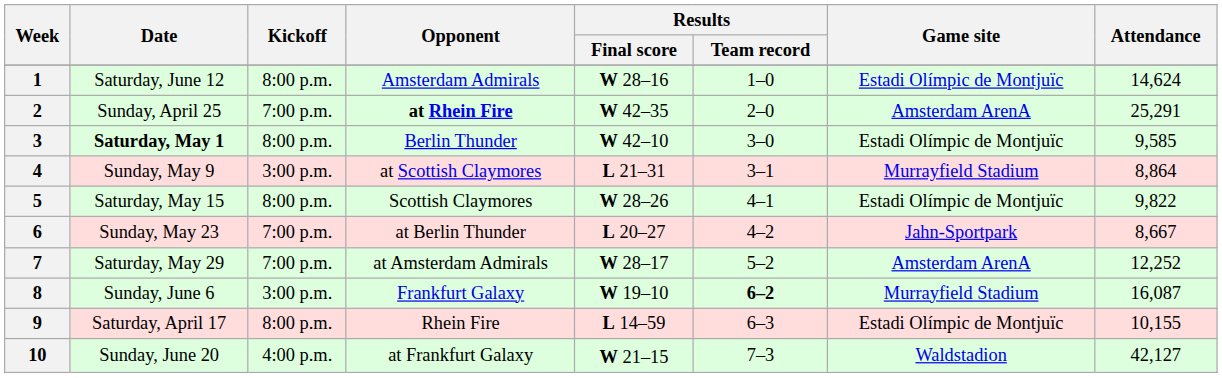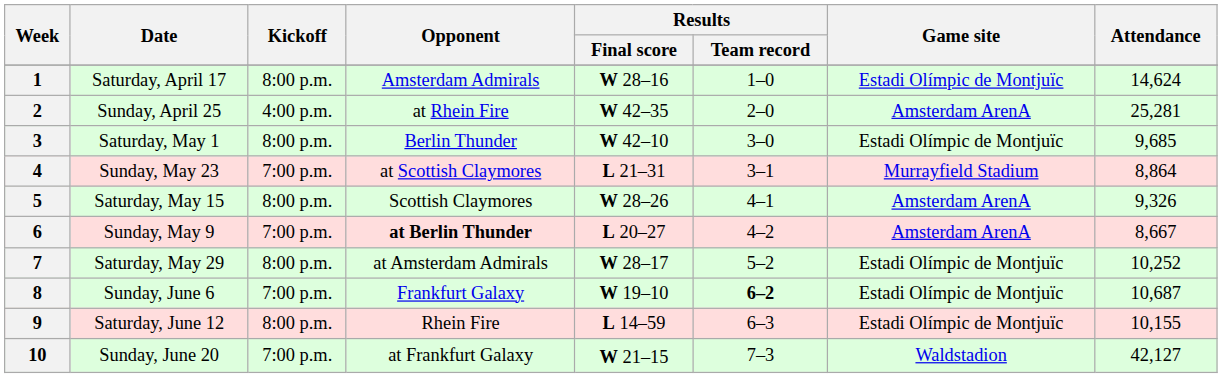1 | Date: Saturday, June 12 -> Saturday, April 17
2 | Kickoff: 7:00 p.m. -> 4:00 p.m.
2 | Opponent: bold -> normal
2 | Attendance: 25,291 -> 25,281
3 | Date: bold -> normal
3 | Attendance: 9,585 -> 9,685
4 | Date: Sunday, May 9 -> Sunday, May 23
4 | Kickoff: 3:00 p.m. -> 7:00 p.m.
5 | Game site: Estadi Olímpic de Montjuïc -> Amsterdam ArenA
5 | Attendance: 9,822 -> 9,326
6 | Date: Sunday, May 23 -> Sunday, May 9
6 | Opponent: normal -> bold
6 | Game site: Jahn-Sportpark -> Amsterdam ArenA
7 | Kickoff: 7:00 p.m. -> 8:00 p.m.
7 | Game site: Amsterdam ArenA -> Estadi Olímpic de Montjuïc
7 | Attendance: 12,252 -> 10,252
8 | Kickoff: 3:00 p.m. -> 7:00 p.m.
8 | Game site: Murrayfield Stadium -> Estadi Olímpic de Montjuïc
8 | Attendance: 16,087 -> 10,687
9 | Date: Saturday, April 17 -> Saturday, June 12
10 | Kickoff: 4:00 p.m. -> 7:00 p.m.
